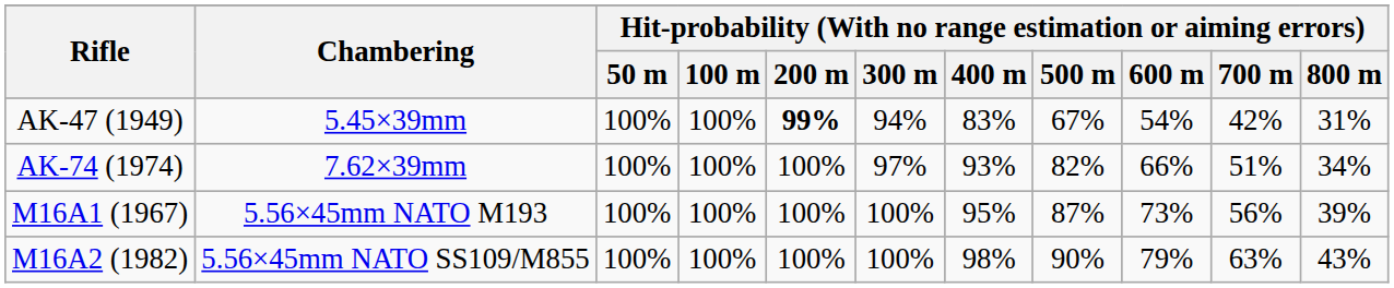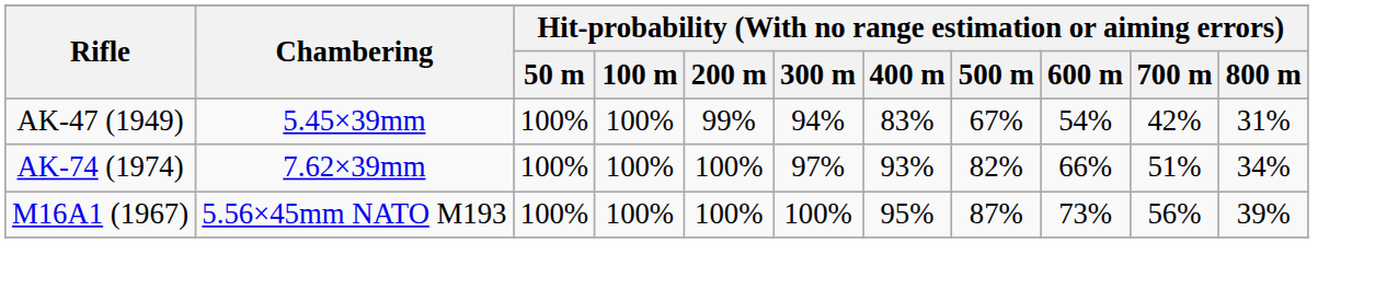AK-47 (1949) | column 5: bold -> normal
- row: M16A2 (1982) | 5.56×45mm NATO SS109/M855 | 100% | 100% | 100% | 100% | 98% | 90% | 79% | 63% | 43%
